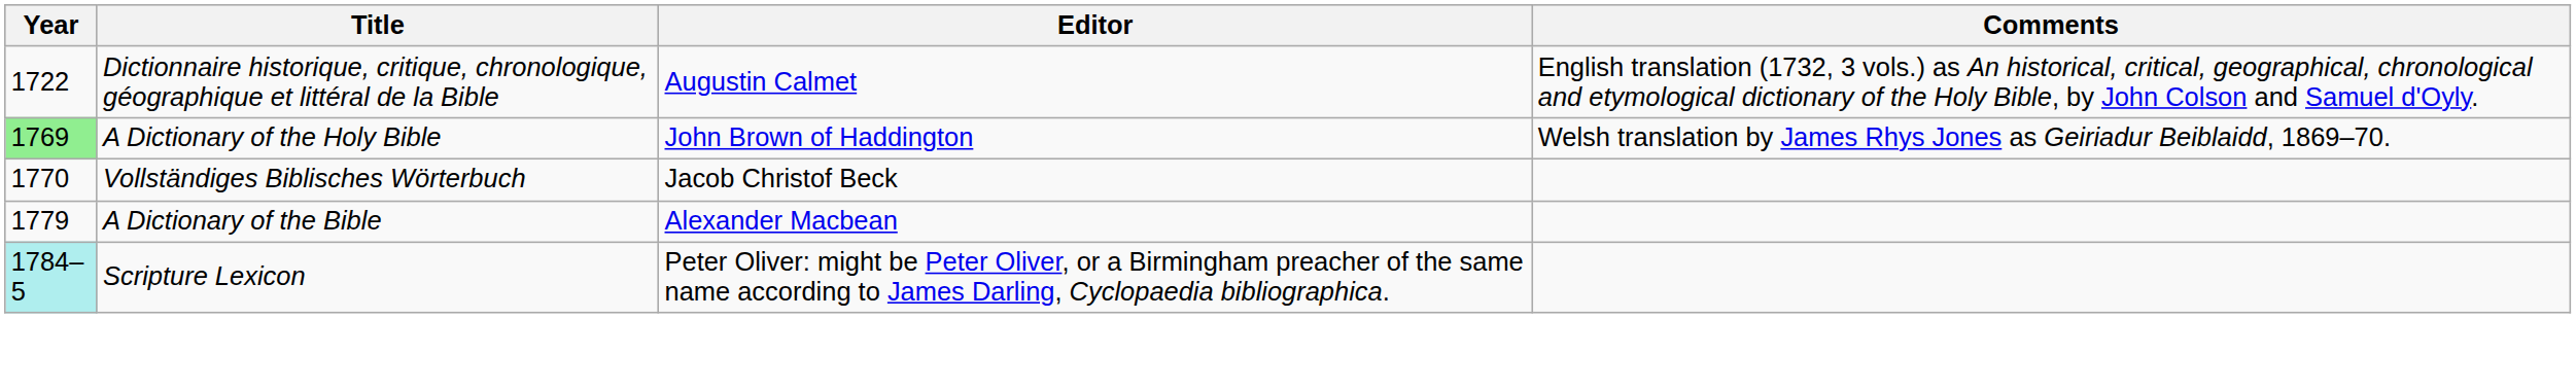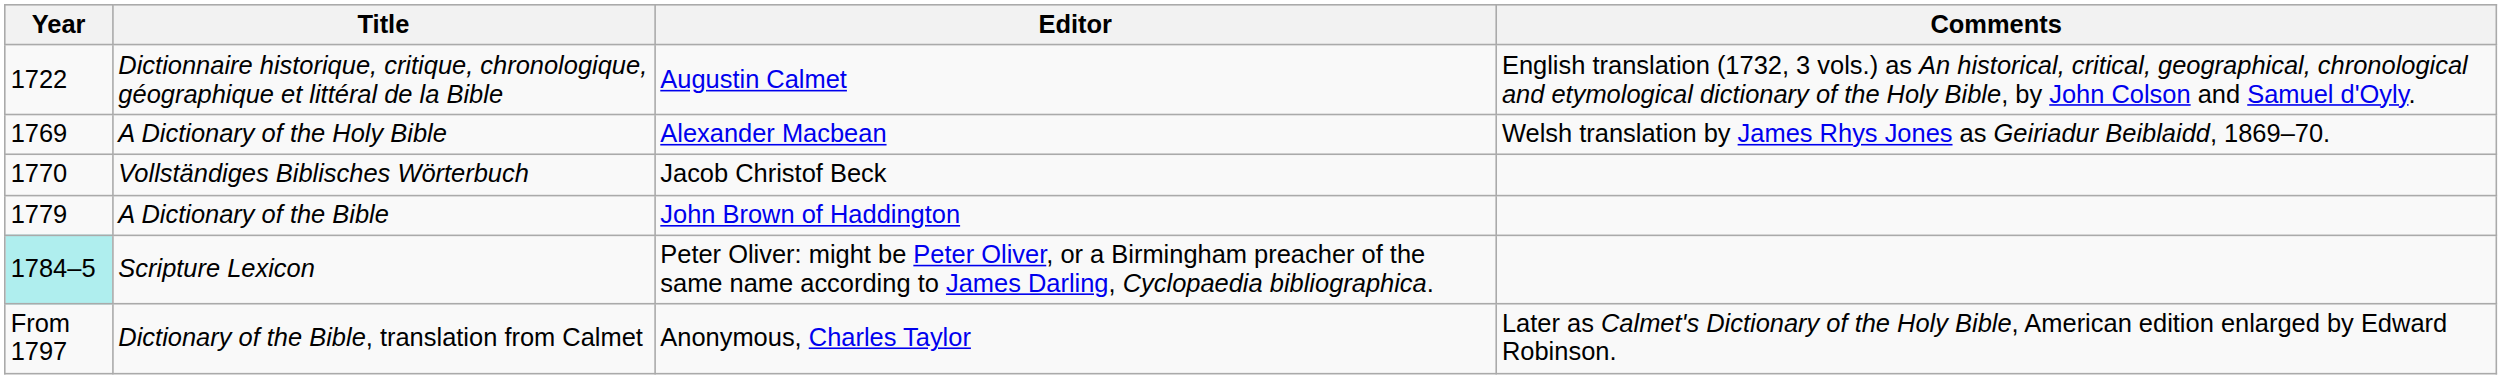A Dictionary of the Holy Bible | Year: lightgreen background -> no background
A Dictionary of the Holy Bible | Editor: John Brown of Haddington -> Alexander Macbean
A Dictionary of the Bible | Editor: Alexander Macbean -> John Brown of Haddington
+ row: From 1797 | Dictionary of the Bible, translation from Calmet | Anonymous, Charles Taylor | Later as Calmet's Dictionary of the Holy Bible, American edition enlarged by Edward Robinson.
